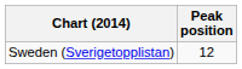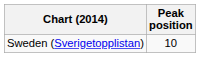Sweden (Sverigetopplistan) | Peak position: 12 -> 10
